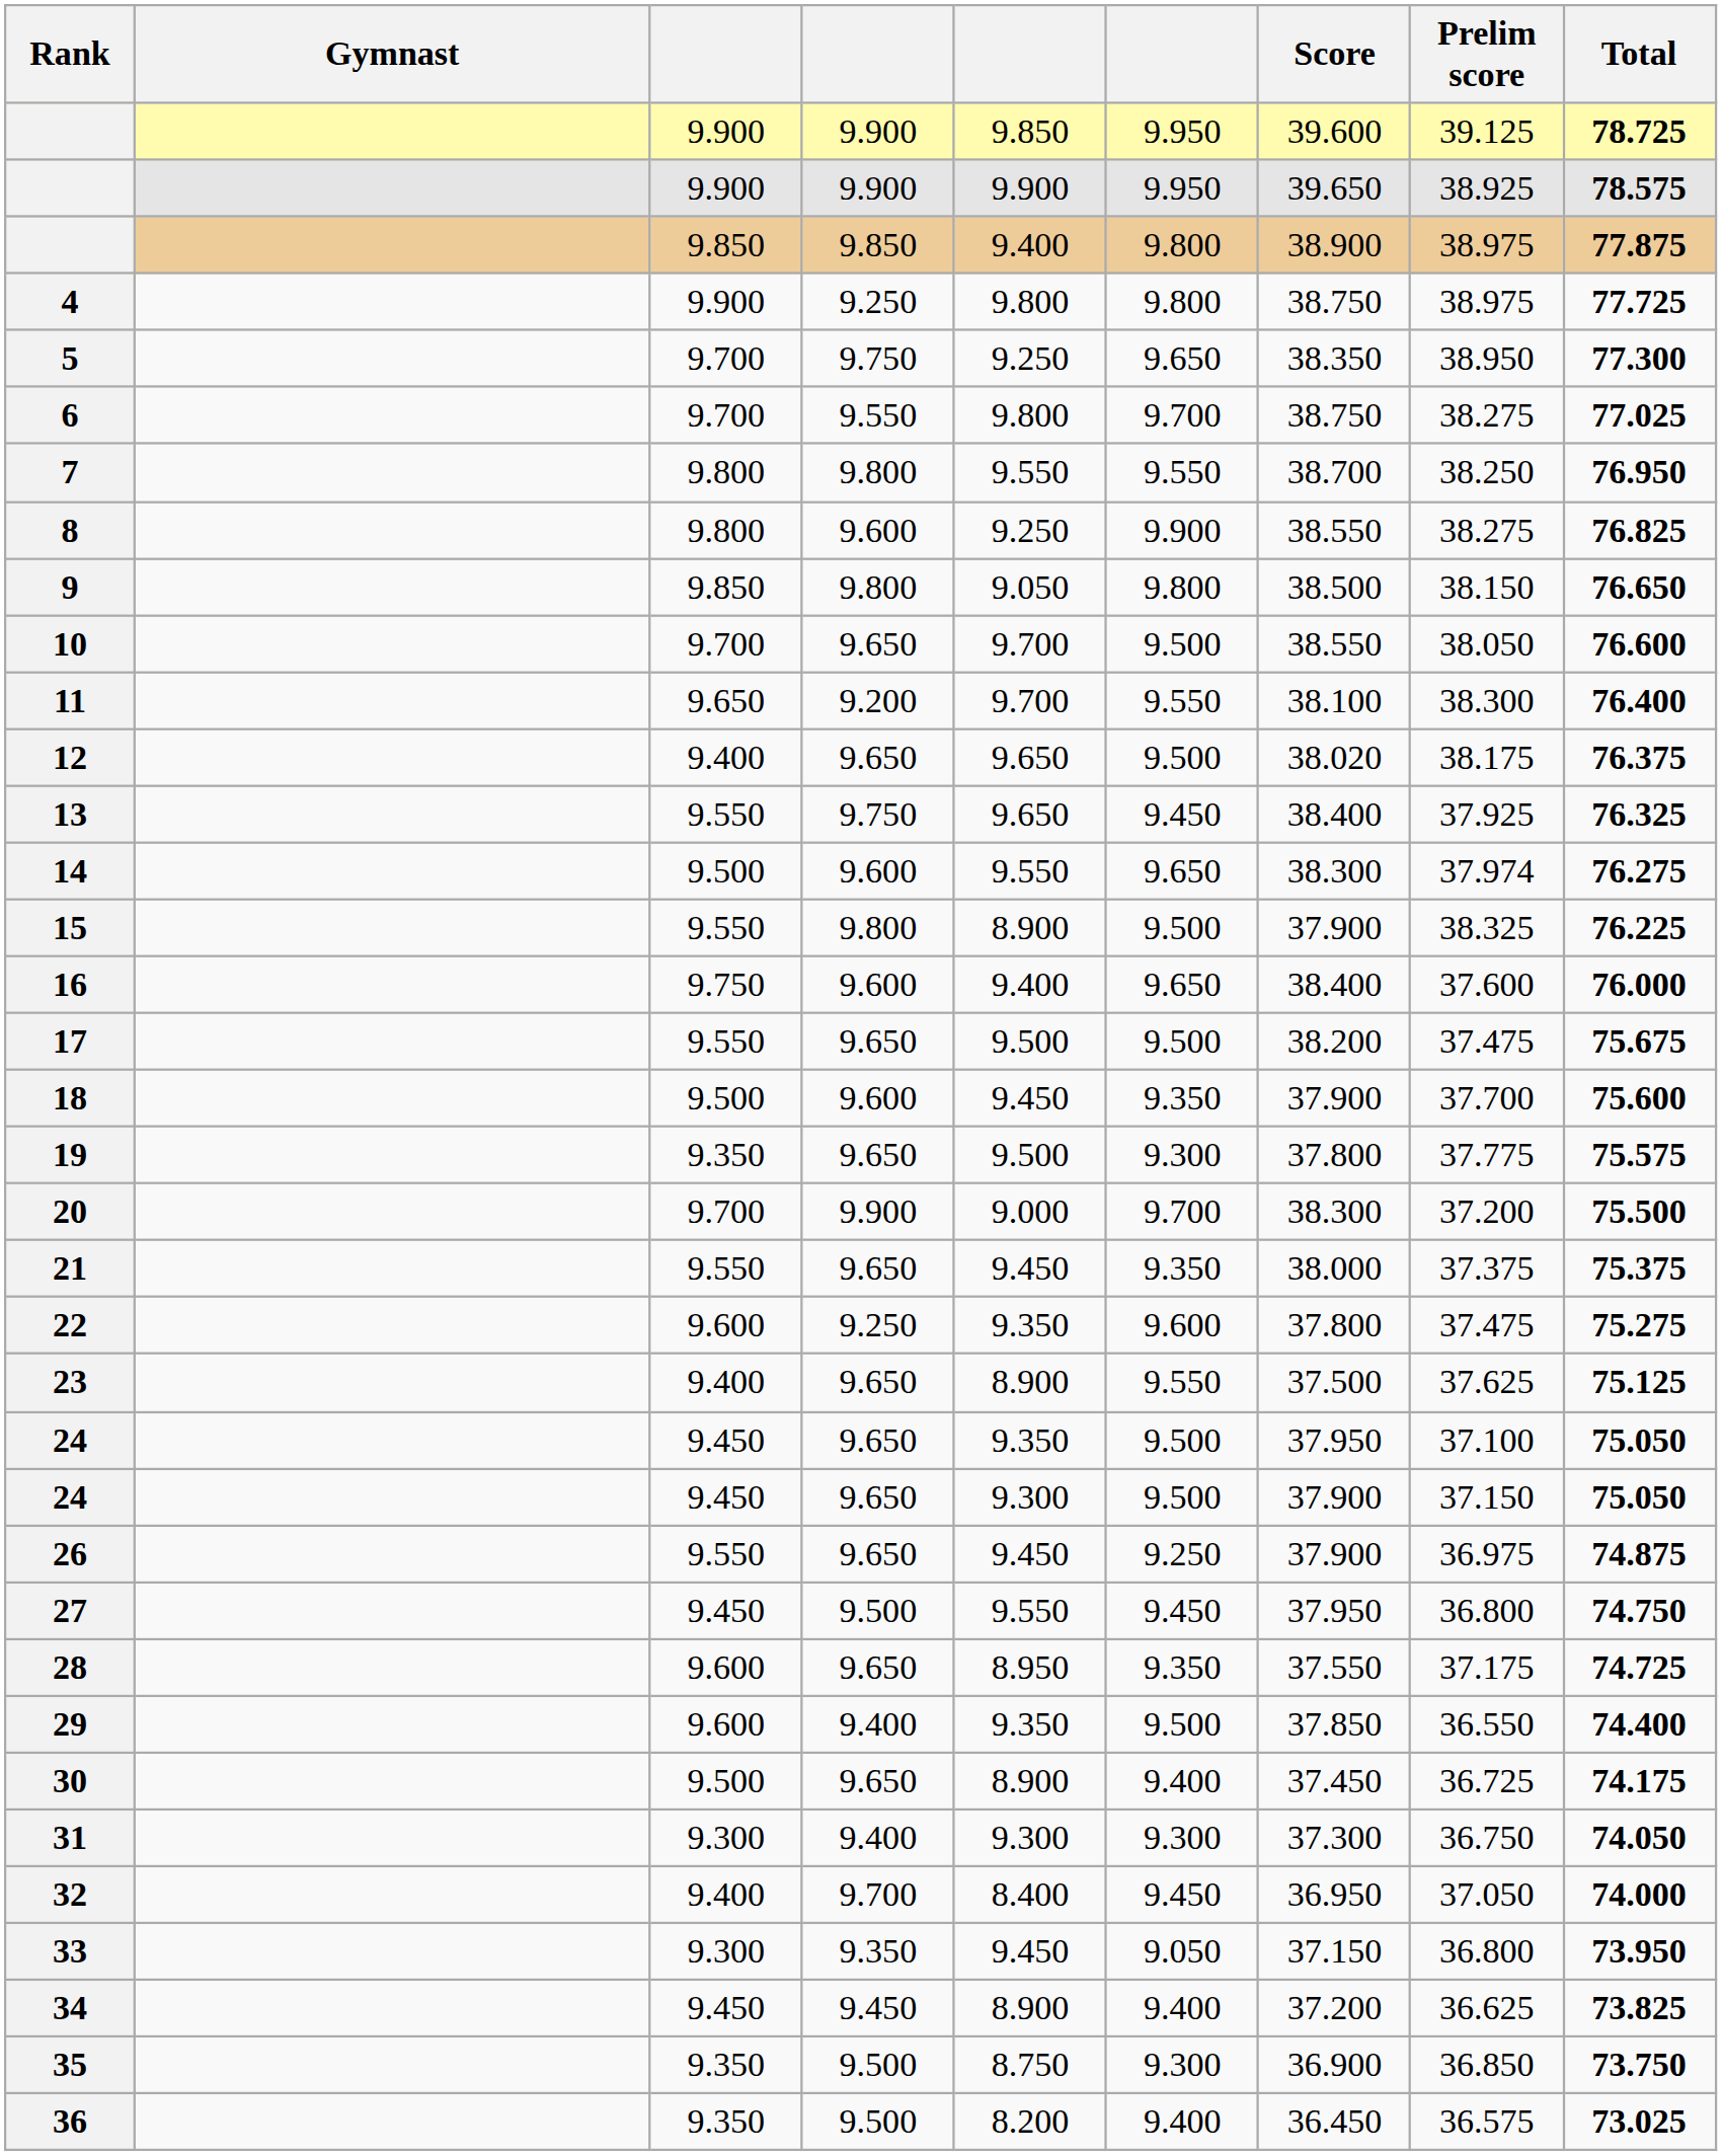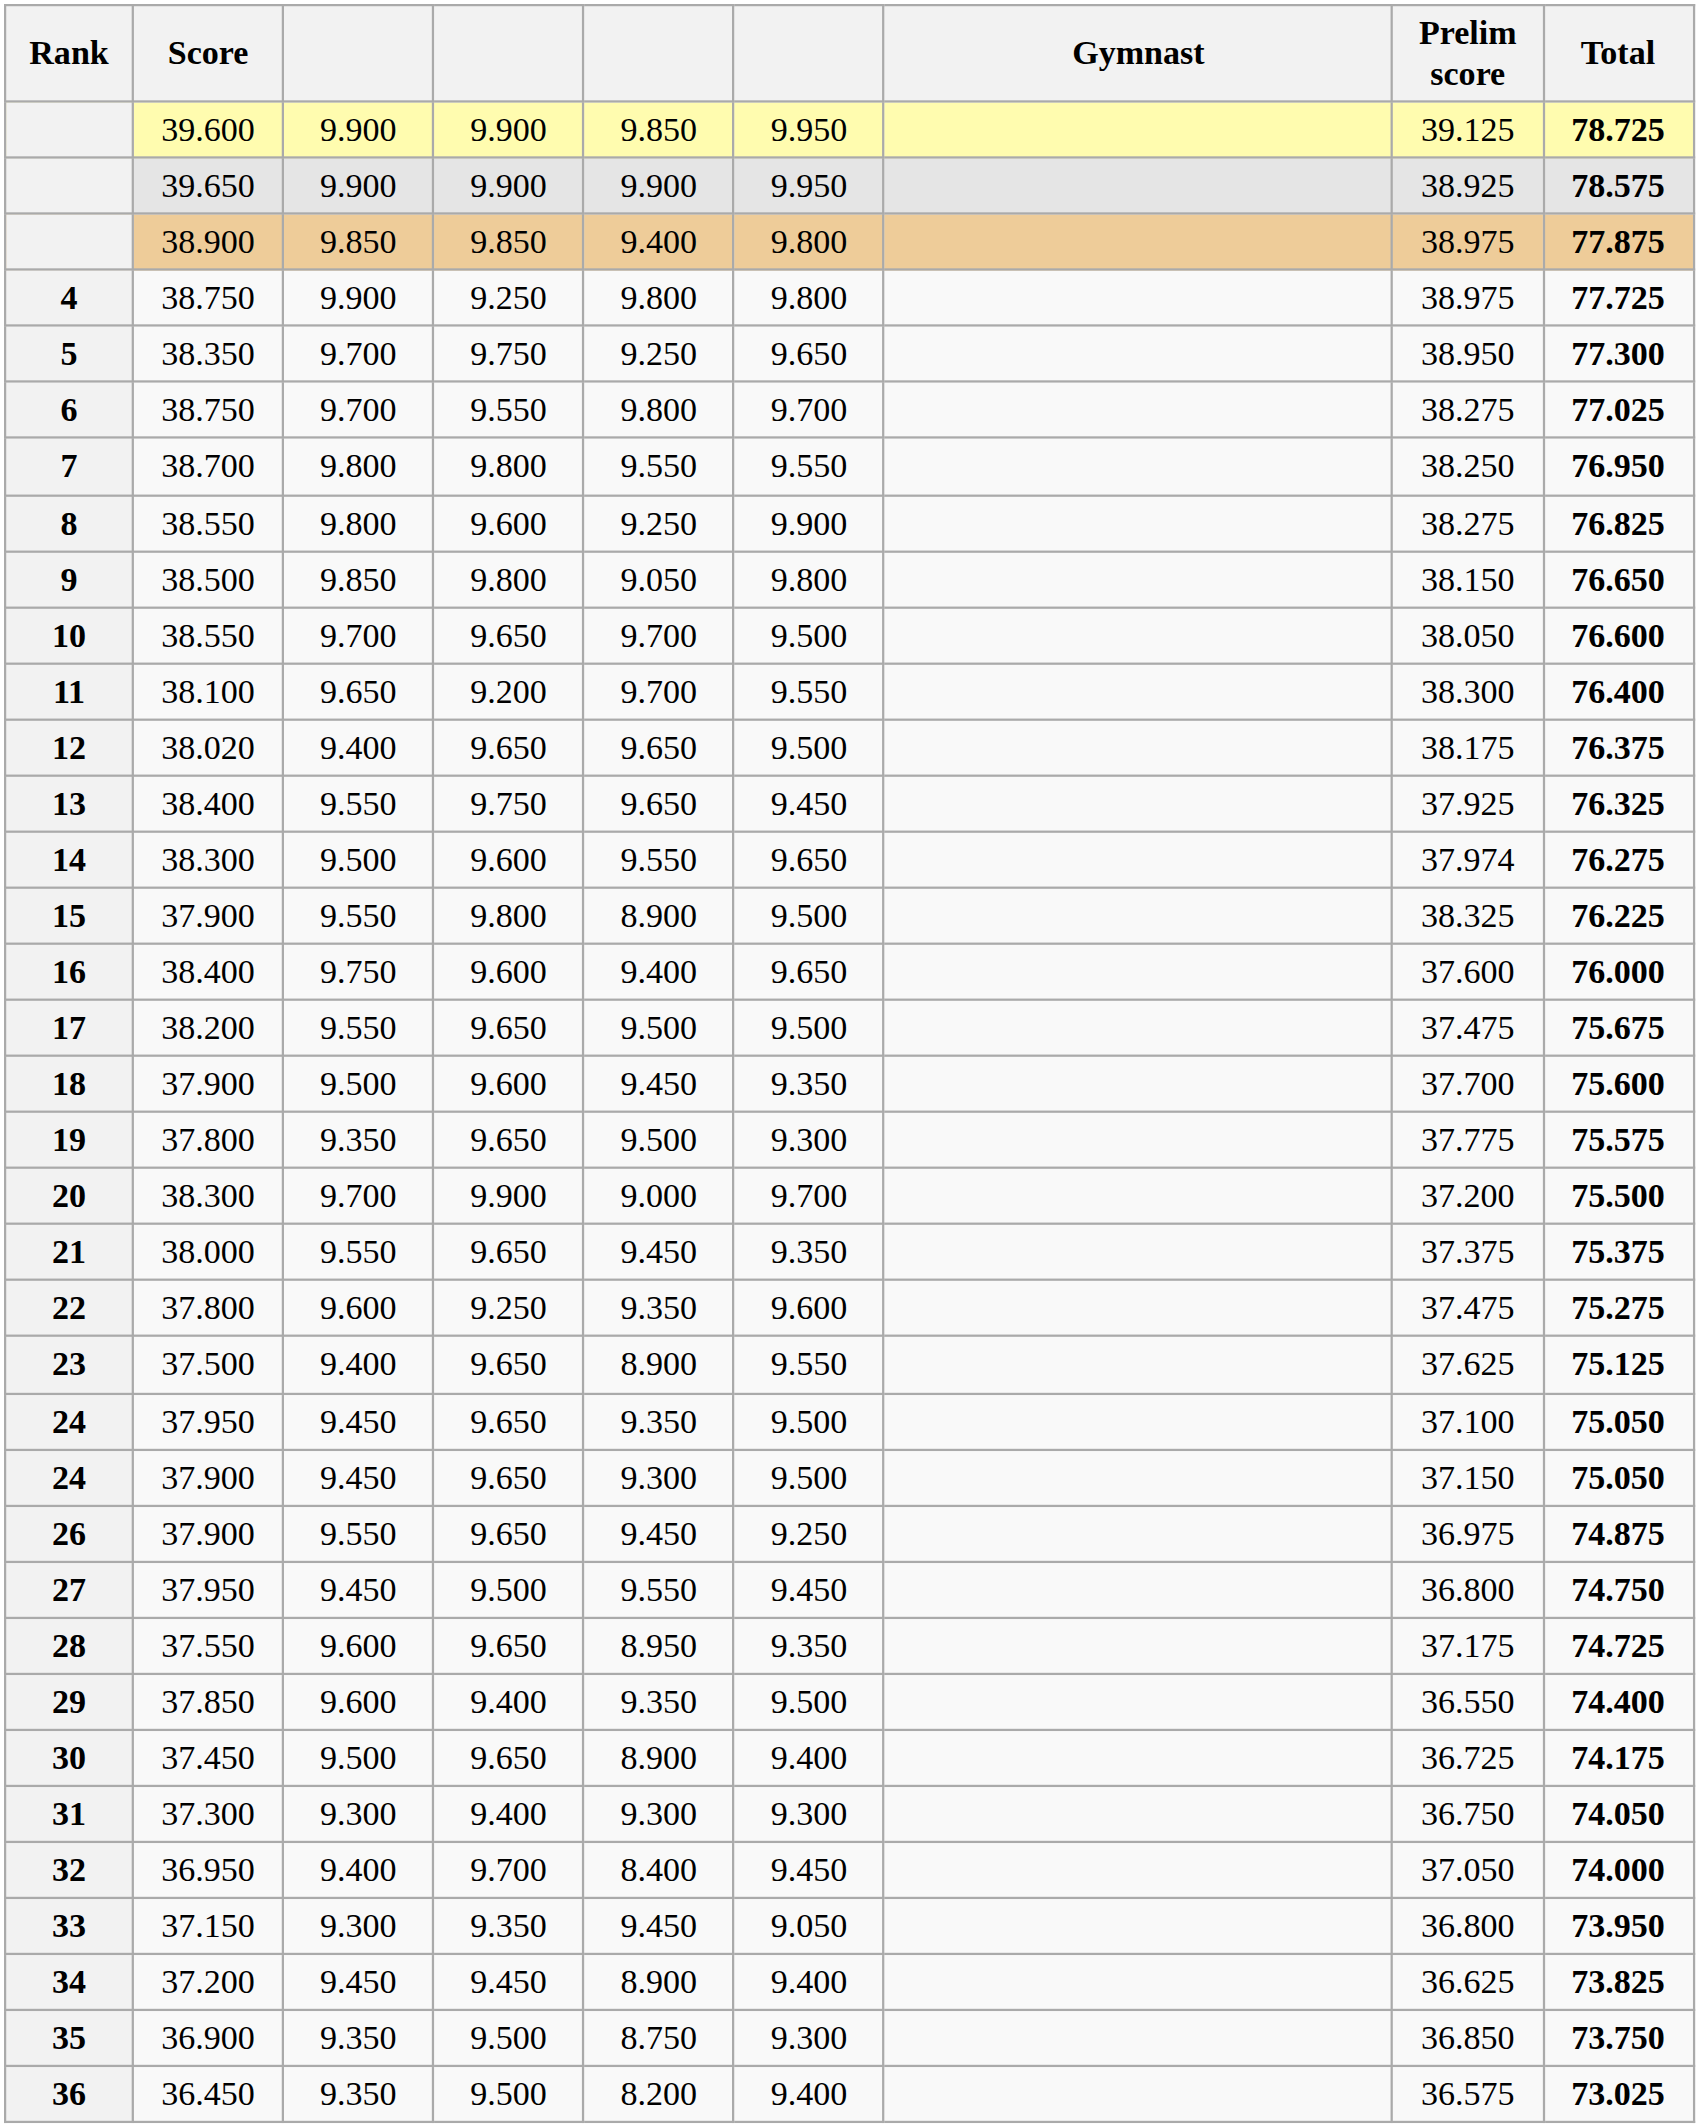columns swapped: Gymnast <-> Score
